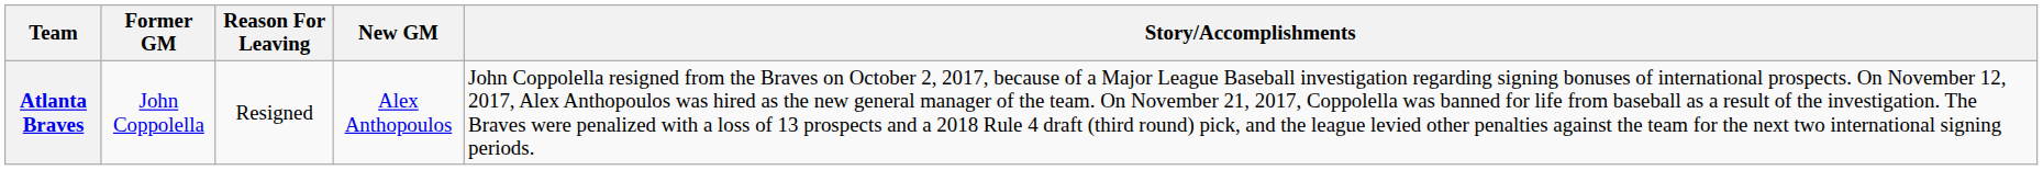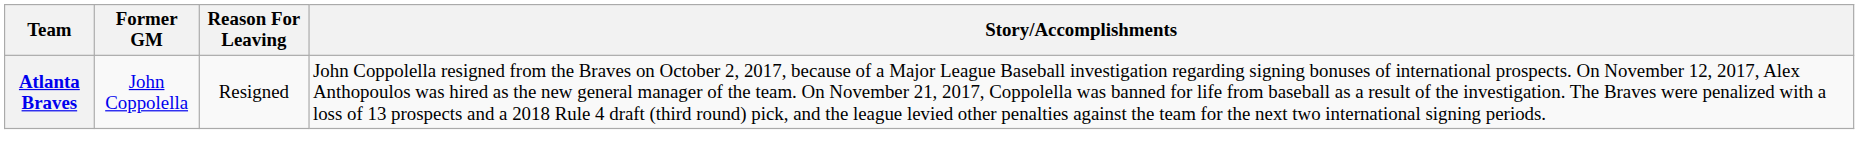- column: New GM | Alex Anthopoulos
